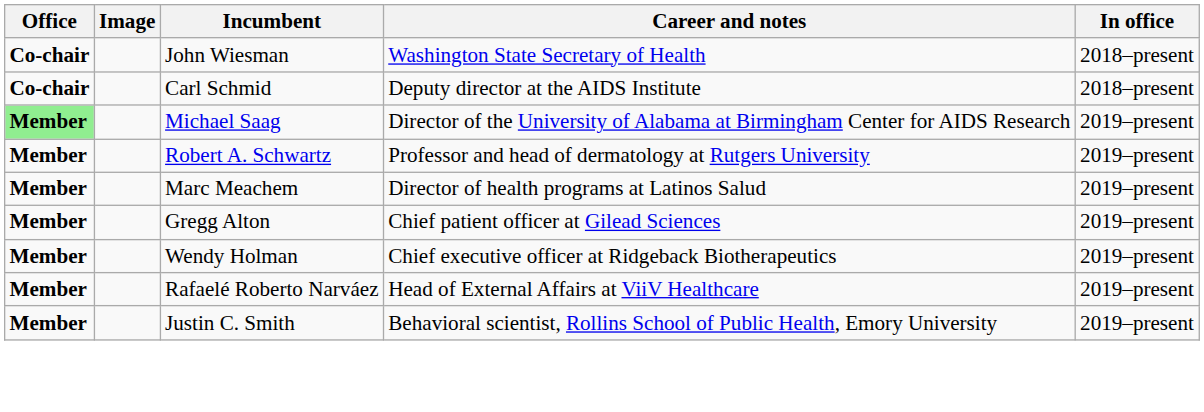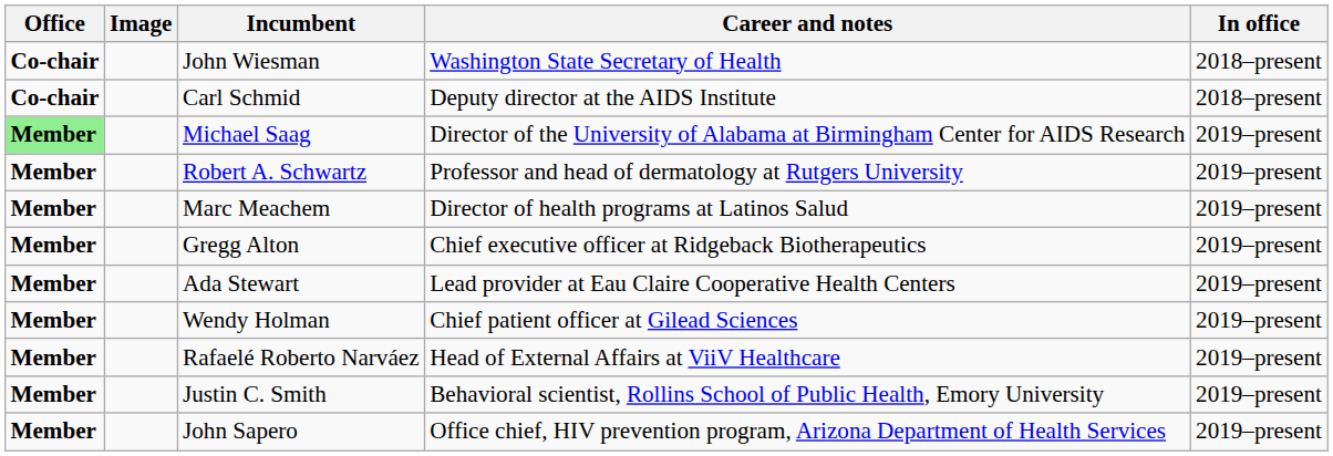Gregg Alton | Career and notes: Chief patient officer at Gilead Sciences -> Chief executive officer at Ridgeback Biotherapeutics
+ row: Member | Ada Stewart | Lead provider at Eau Claire Cooperative Health Centers | 2019–present
Wendy Holman | Career and notes: Chief executive officer at Ridgeback Biotherapeutics -> Chief patient officer at Gilead Sciences
+ row: Member | John Sapero | Office chief, HIV prevention program, Arizona Department of Health Services | 2019–present
